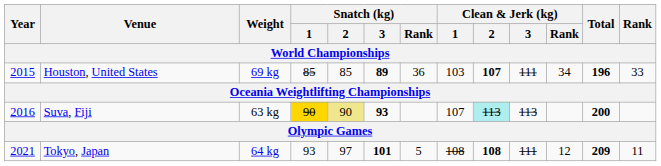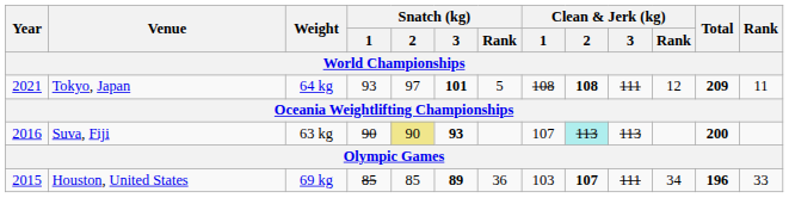rows swapped: Houston, United States <-> Tokyo, Japan
Suva, Fiji | Snatch (kg) / 1: gold background -> no background
